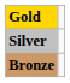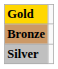rows swapped: Silver <-> Bronze
